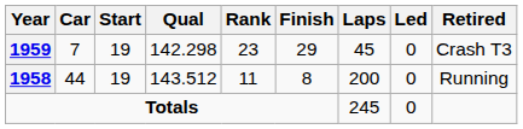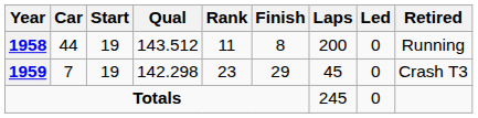rows swapped: 1958 <-> 1959
